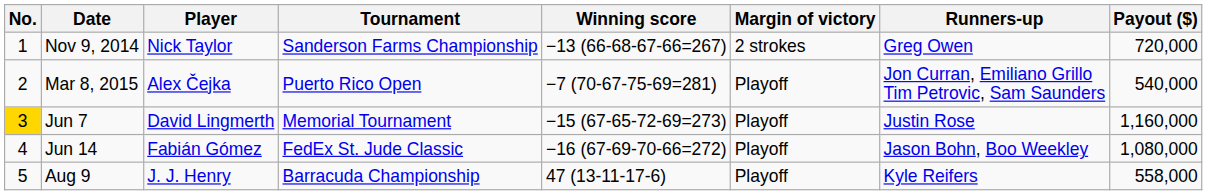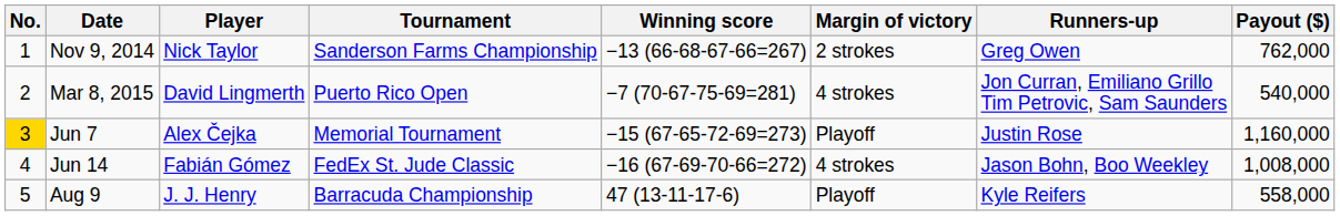Nov 9, 2014 | Payout ($): 720,000 -> 762,000
Mar 8, 2015 | Player: Alex Čejka -> David Lingmerth
Mar 8, 2015 | Margin of victory: Playoff -> 4 strokes
Jun 7 | Player: David Lingmerth -> Alex Čejka
Jun 14 | Margin of victory: Playoff -> 4 strokes
Jun 14 | Payout ($): 1,080,000 -> 1,008,000
